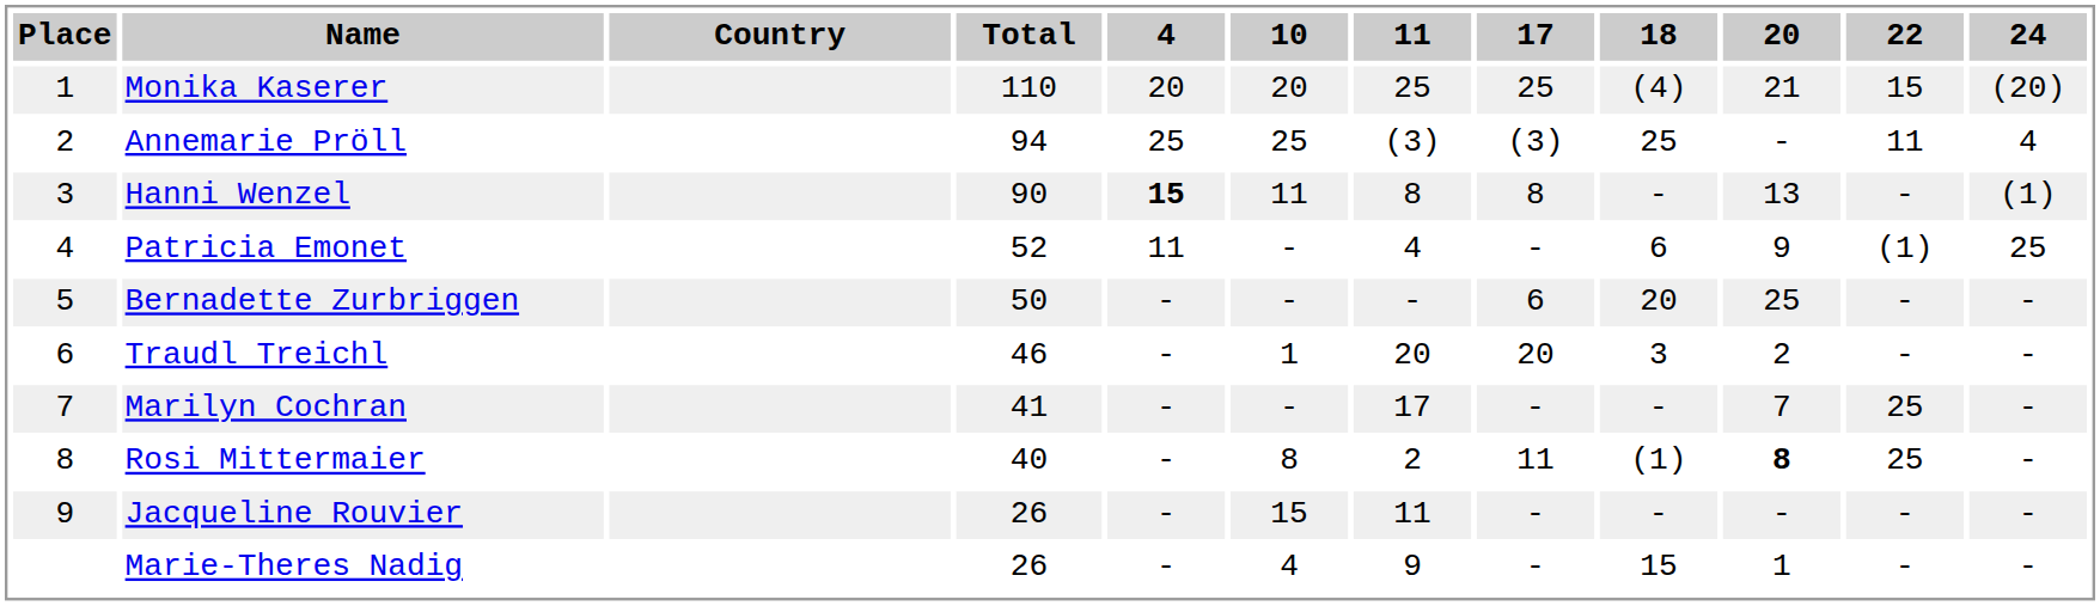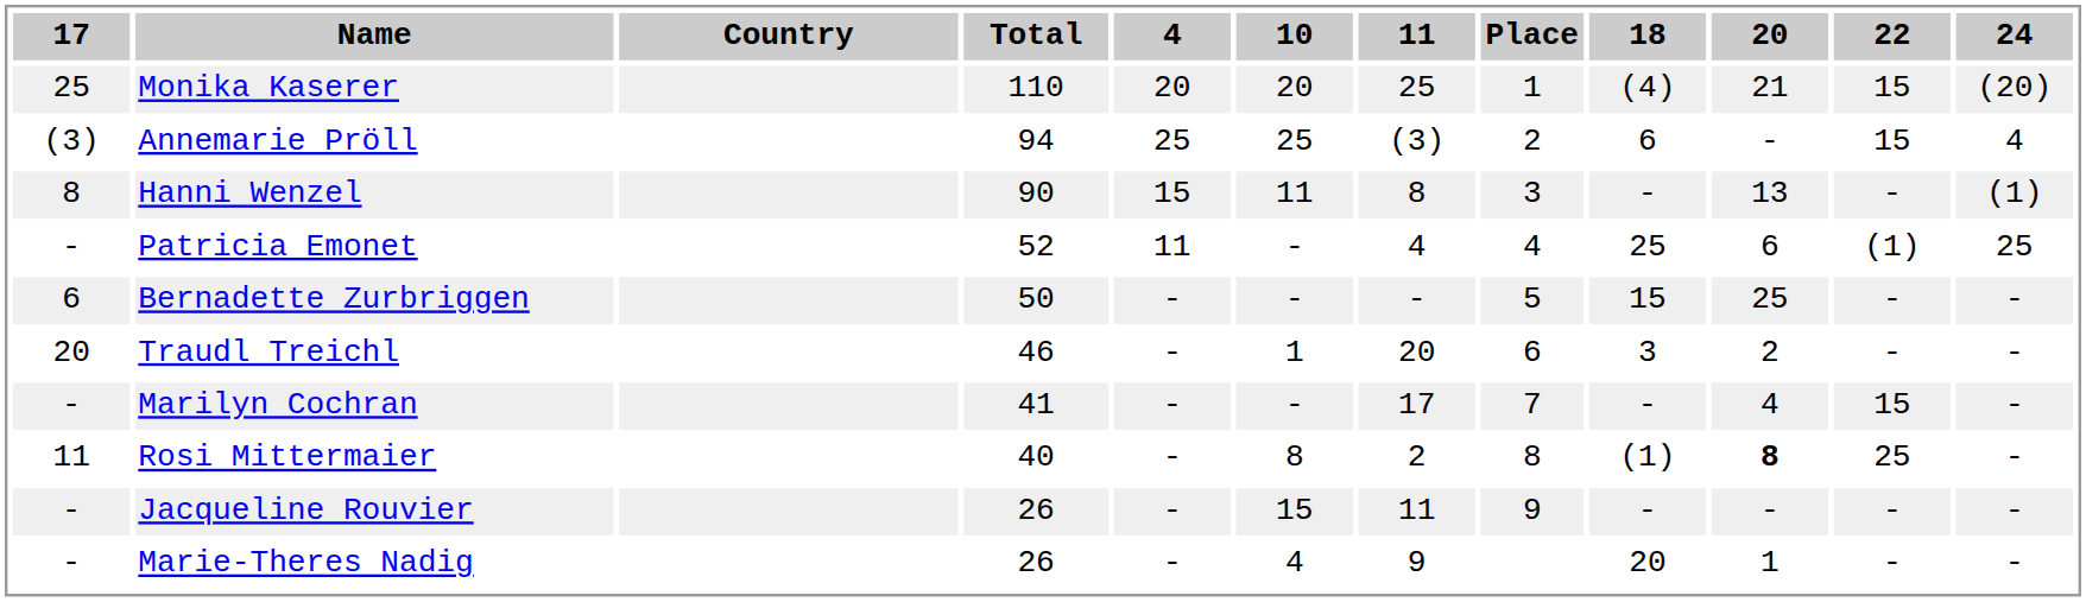columns swapped: Place <-> 17
Annemarie Pröll | 18: 25 -> 6
Annemarie Pröll | 22: 11 -> 15
Hanni Wenzel | 4: bold -> normal
Patricia Emonet | 18: 6 -> 25
Patricia Emonet | 20: 9 -> 6
Bernadette Zurbriggen | 18: 20 -> 15
Marilyn Cochran | 20: 7 -> 4
Marilyn Cochran | 22: 25 -> 15
Marie-Theres Nadig | 18: 15 -> 20
